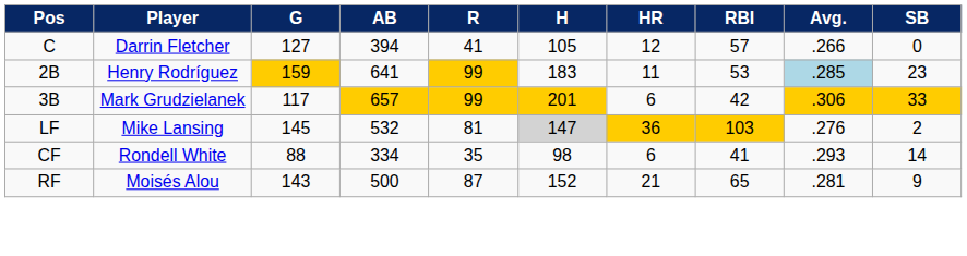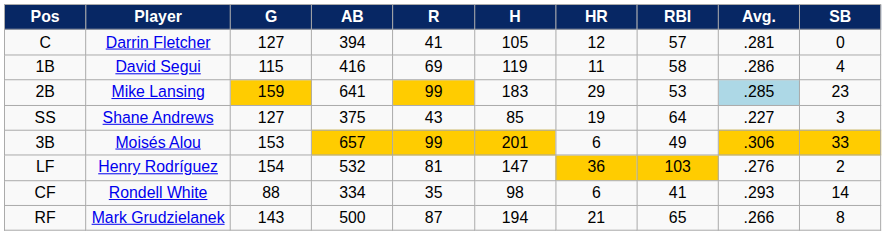C | Avg.: .266 -> .281
+ row: 1B | David Segui | 115 | 416 | 69 | 119 | 11 | 58 | .286 | 4
2B | Player: Henry Rodríguez -> Mike Lansing
2B | HR: 11 -> 29
+ row: SS | Shane Andrews | 127 | 375 | 43 | 85 | 19 | 64 | .227 | 3
3B | Player: Mark Grudzielanek -> Moisés Alou
3B | G: 117 -> 153
3B | RBI: 42 -> 49
LF | Player: Mike Lansing -> Henry Rodríguez
LF | G: 145 -> 154
LF | H: lightgrey background -> no background
RF | Player: Moisés Alou -> Mark Grudzielanek
RF | H: 152 -> 194
RF | Avg.: .281 -> .266
RF | SB: 9 -> 8
